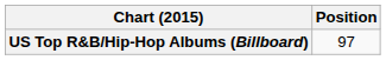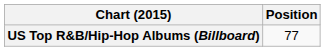US Top R&B/Hip-Hop Albums (Billboard) | Position: 97 -> 77
